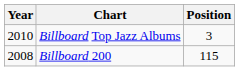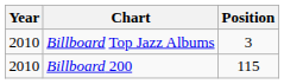Billboard 200 | Year: 2008 -> 2010
